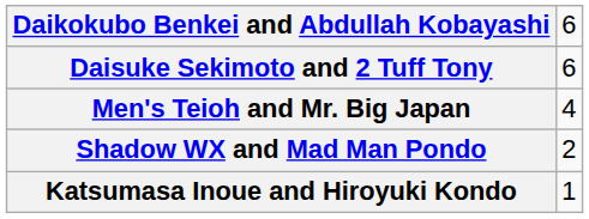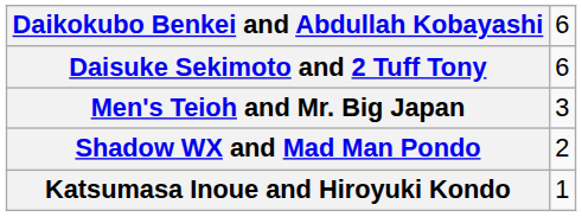Men's Teioh and Mr. Big Japan | column 2: 4 -> 3
